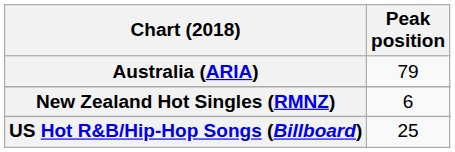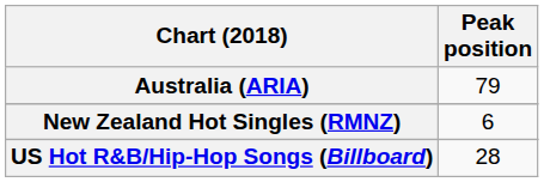US Hot R&B/Hip-Hop Songs (Billboard) | Peak position: 25 -> 28
